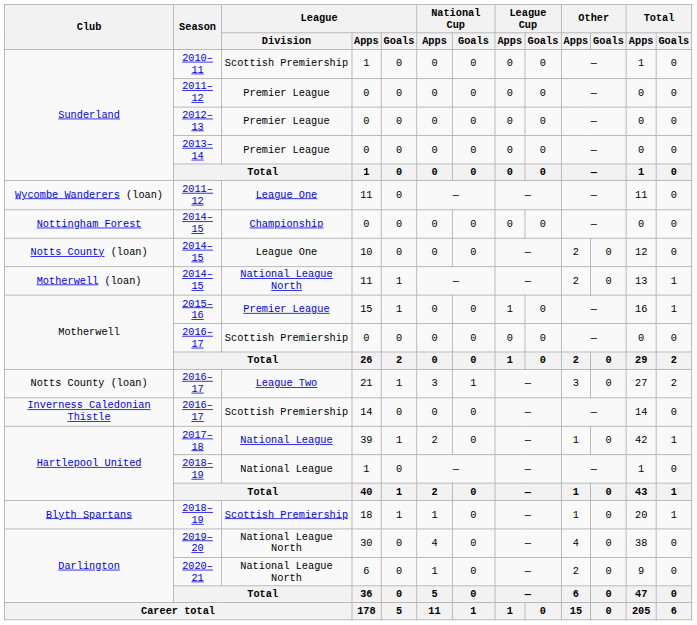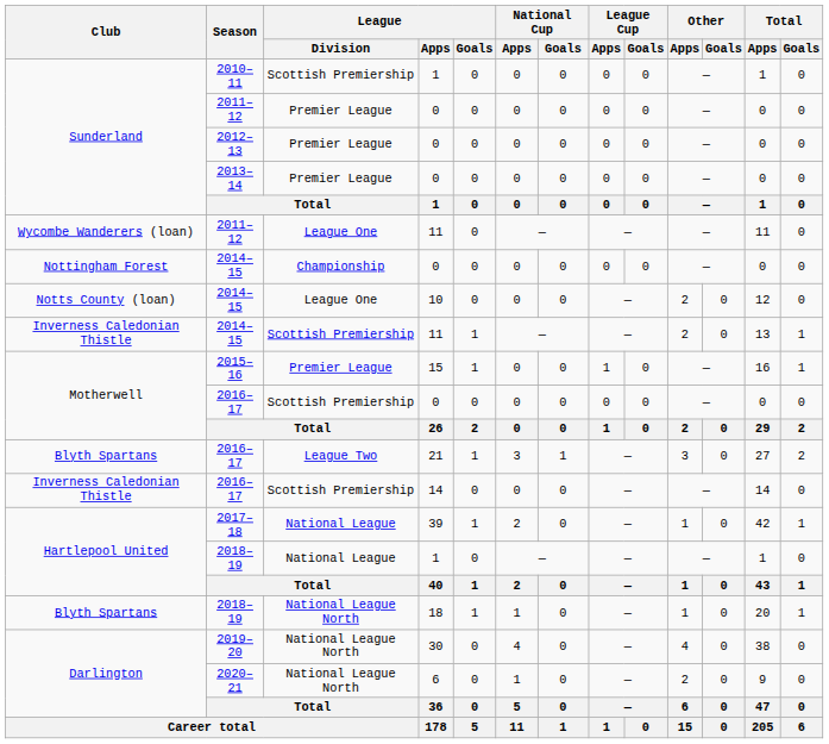2014–15 / 11 | Club: Motherwell (loan) -> Inverness Caledonian Thistle
2014–15 / 11 | League / Division: National League North -> Scottish Premiership
2016–17 / 21 | Club: Notts County (loan) -> Blyth Spartans
2018–19 / 18 | League / Division: Scottish Premiership -> National League North
